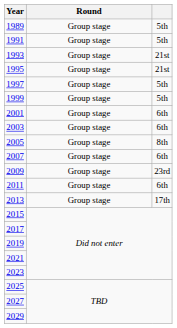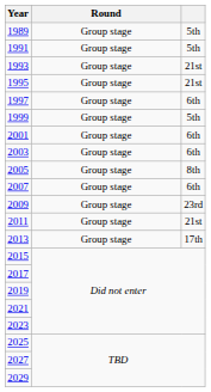1997 | column 3: 5th -> 6th
2011 | column 3: 6th -> 21st
